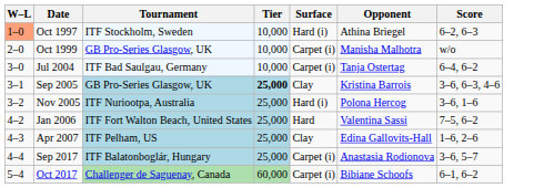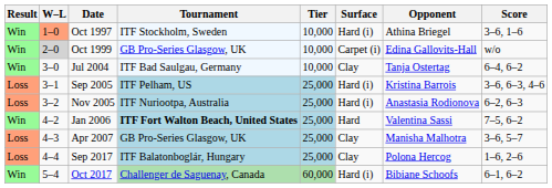+ column: Result | Win | Win | Win | Loss | Loss | Win | Loss | Loss | Win
Oct 1997 | Score: 6–2, 6–3 -> 3–6, 1–6
Oct 1999 | W–L: no background -> lightgrey background
Oct 1999 | Opponent: Manisha Malhotra -> Edina Gallovits-Hall
Jul 2004 | Surface: Carpet (i) -> Clay
Sep 2005 | Tournament: GB Pro-Series Glasgow, UK -> ITF Pelham, US
Sep 2005 | Tier: bold -> normal
Sep 2005 | Surface: Clay -> Hard (i)
Nov 2005 | Opponent: Polona Hercog -> Anastasia Rodionova
Nov 2005 | Score: 3–6, 1–6 -> 6–2, 6–3
Jan 2006 | Tournament: normal -> bold
Apr 2007 | Tournament: ITF Pelham, US -> GB Pro-Series Glasgow, UK
Apr 2007 | Opponent: Edina Gallovits-Hall -> Manisha Malhotra
Apr 2007 | Score: 1–6, 2–6 -> 3–6, 5–7
Sep 2017 | Surface: Carpet (i) -> Clay
Sep 2017 | Opponent: Anastasia Rodionova -> Polona Hercog
Sep 2017 | Score: 3–6, 5–7 -> 1–6, 2–6
Oct 2017 | Surface: Carpet (i) -> Hard (i)
